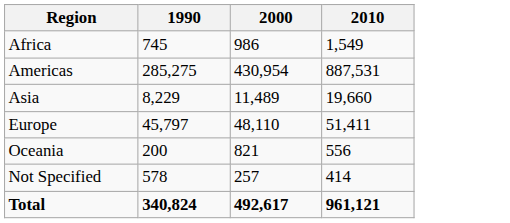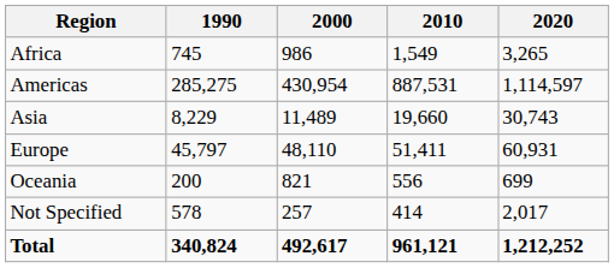+ column: 2020 | 3,265 | 1,114,597 | 30,743 | 60,931 | 699 | 2,017 | 1,212,252
